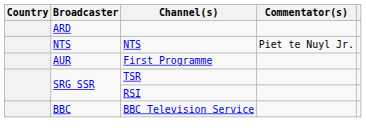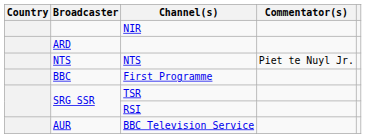+ row: NIR
First Programme | Broadcaster: AUR -> BBC
BBC Television Service | Broadcaster: BBC -> AUR
